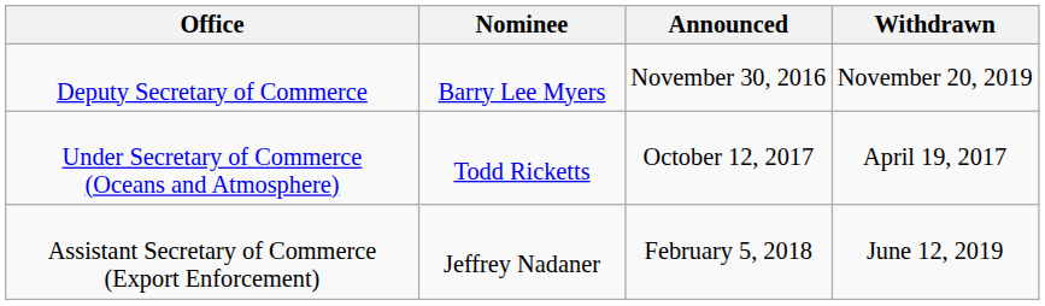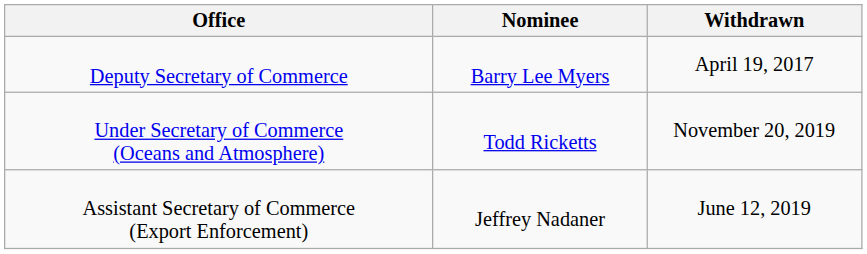- column: Announced | November 30, 2016 | October 12, 2017 | February 5, 2018
Deputy Secretary of Commerce | Withdrawn: November 20, 2019 -> April 19, 2017
Under Secretary of Commerce (Oceans and Atmosphere) | Withdrawn: April 19, 2017 -> November 20, 2019
